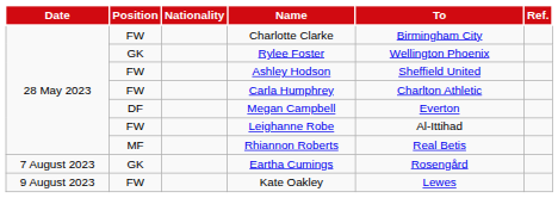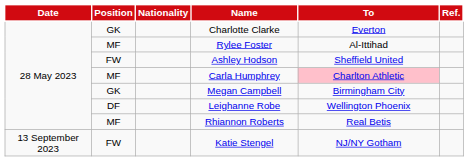Charlotte Clarke | Position: FW -> GK
Charlotte Clarke | To: Birmingham City -> Everton
Rylee Foster | Position: GK -> MF
Rylee Foster | To: Wellington Phoenix -> Al-Ittihad
Carla Humphrey | Position: FW -> MF
Carla Humphrey | To: no background -> pink background
Megan Campbell | Position: DF -> GK
Megan Campbell | To: Everton -> Birmingham City
Leighanne Robe | Position: FW -> DF
Leighanne Robe | To: Al-Ittihad -> Wellington Phoenix
- row: 7 August 2023 | GK | Eartha Cumings | Rosengård
- row: 9 August 2023 | FW | Kate Oakley | Lewes
+ row: 13 September 2023 | FW | Katie Stengel | NJ/NY Gotham
